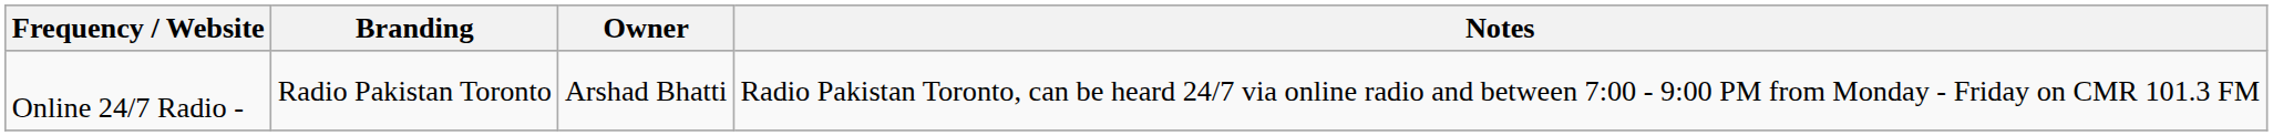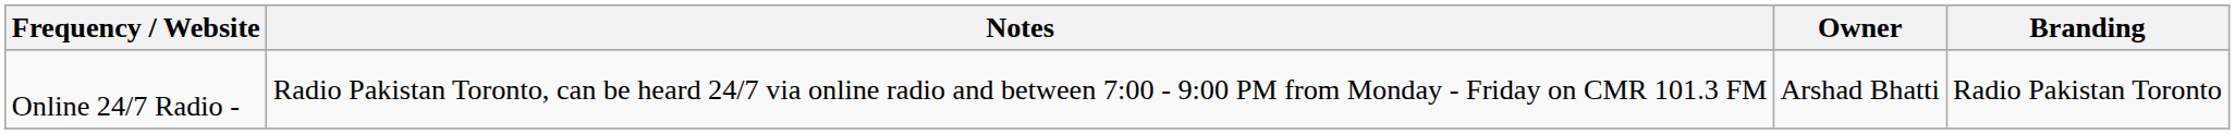columns swapped: Branding <-> Notes
